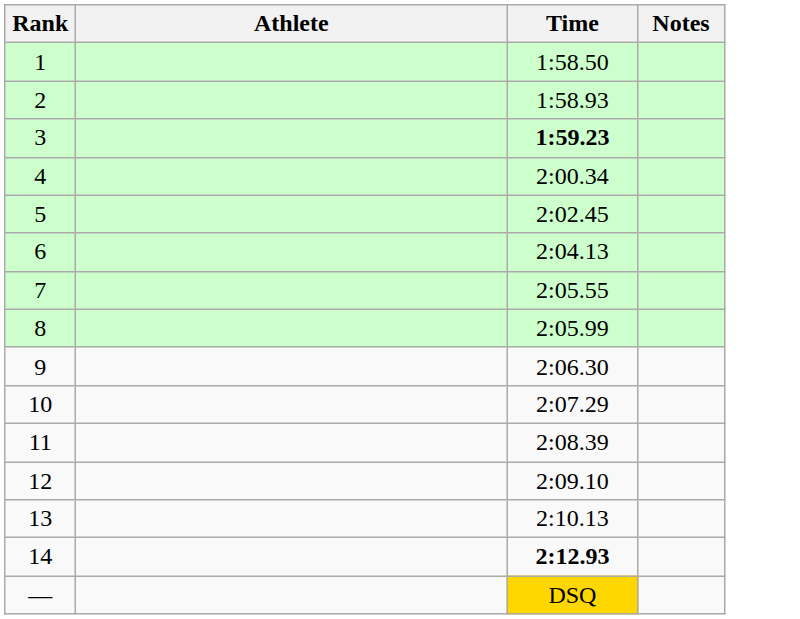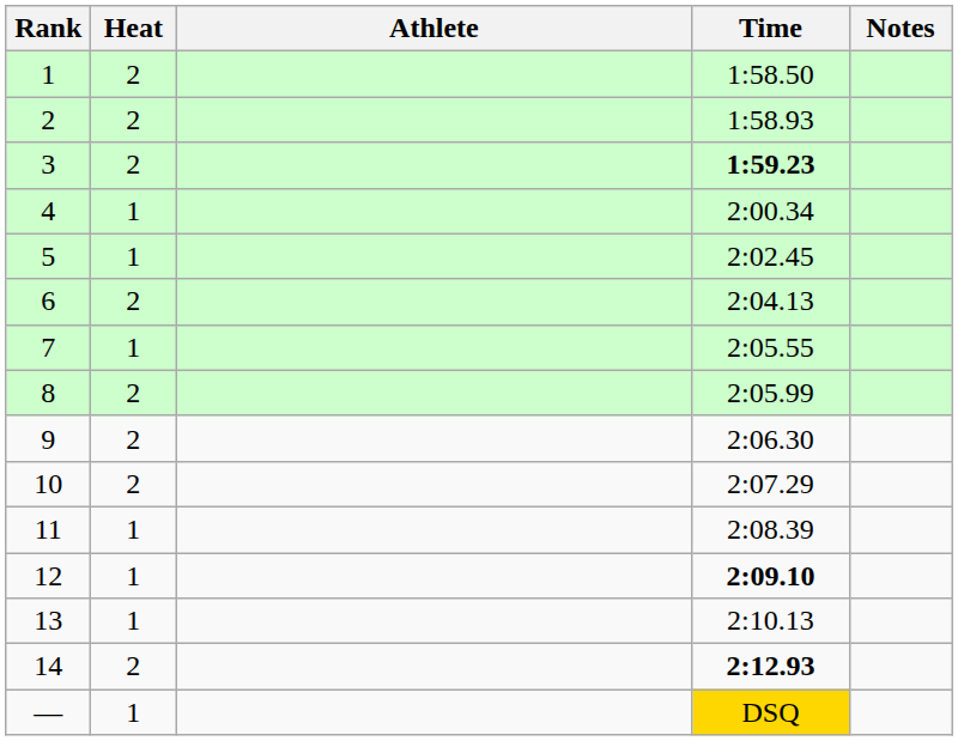+ column: Heat | 2 | 2 | 2 | 1 | 1 | 2 | 1 | 2 | 2 | 2 | 1 | 1 | 1 | 2 | 1
12 | Time: normal -> bold
